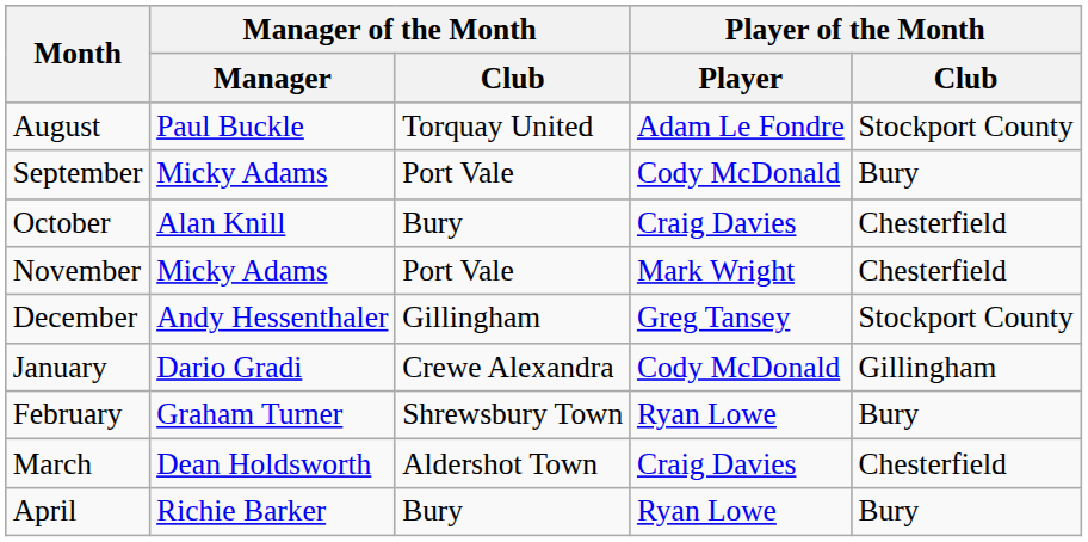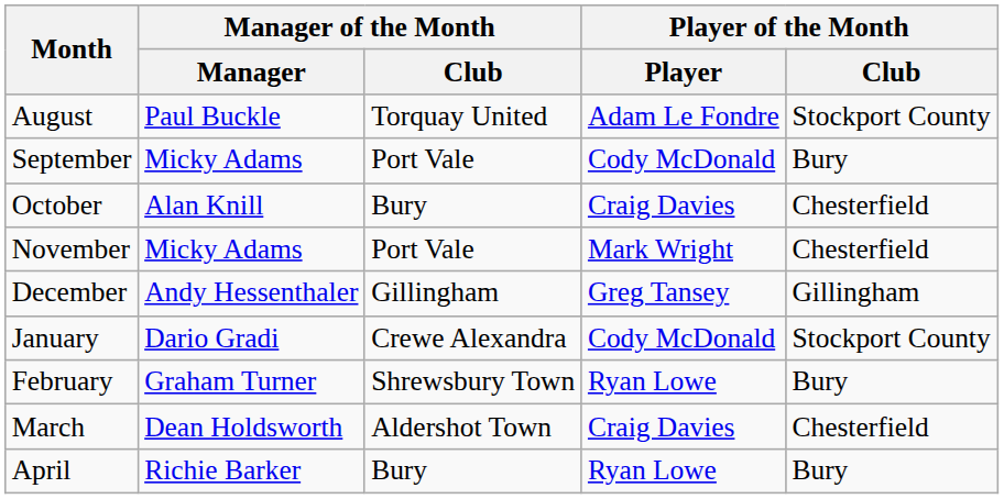December | Player of the Month / Club: Stockport County -> Gillingham
January | Player of the Month / Club: Gillingham -> Stockport County
